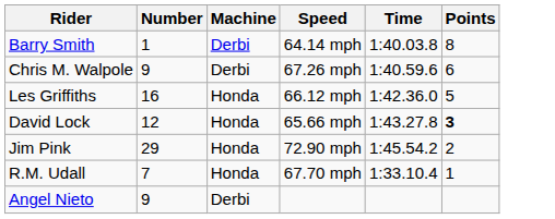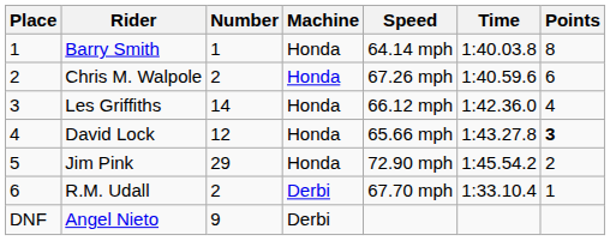+ column: Place | 1 | 2 | 3 | 4 | 5 | 6 | DNF
Barry Smith | Machine: Derbi -> Honda
Chris M. Walpole | Number: 9 -> 2
Chris M. Walpole | Machine: Derbi -> Honda
Les Griffiths | Number: 16 -> 14
Les Griffiths | Points: 5 -> 4
R.M. Udall | Number: 7 -> 2
R.M. Udall | Machine: Honda -> Derbi
